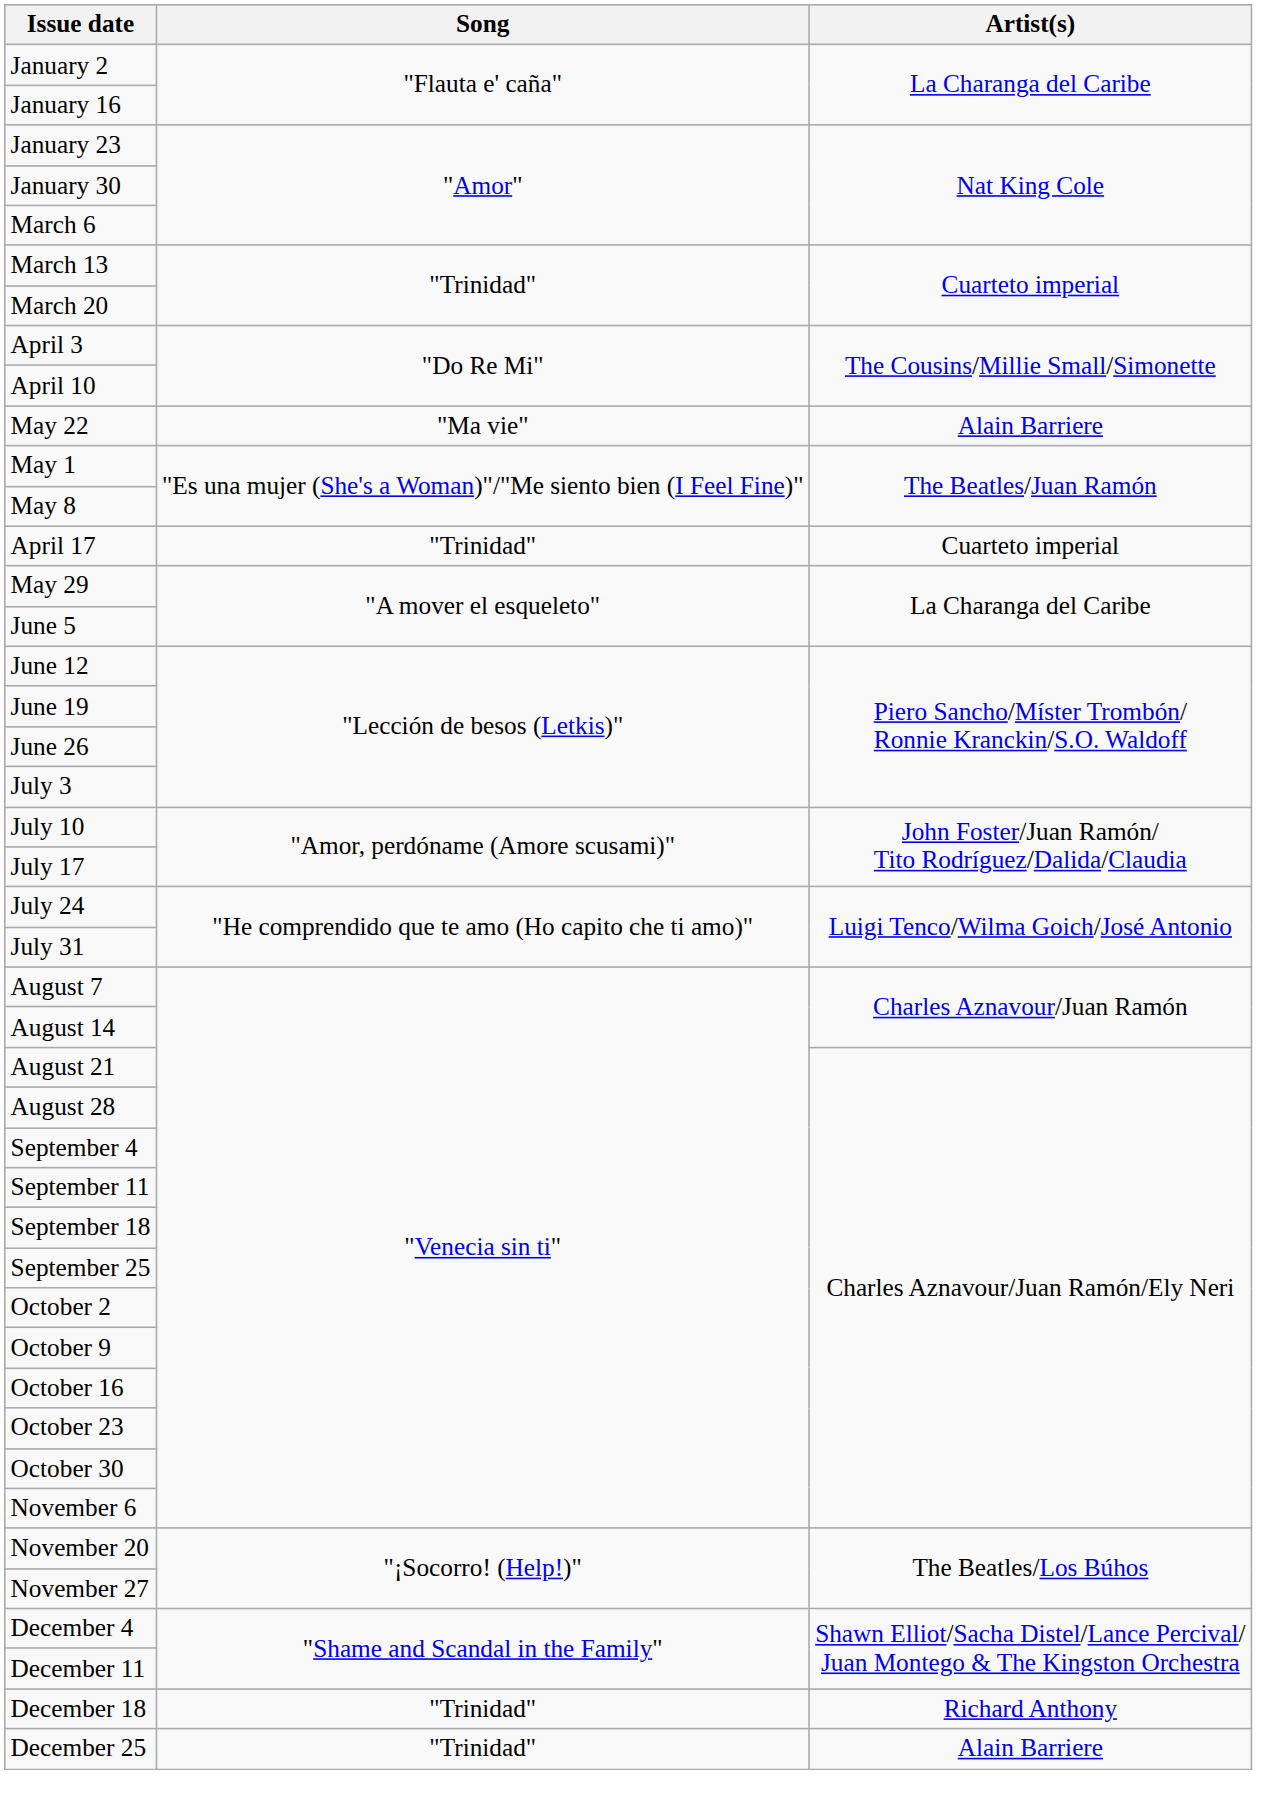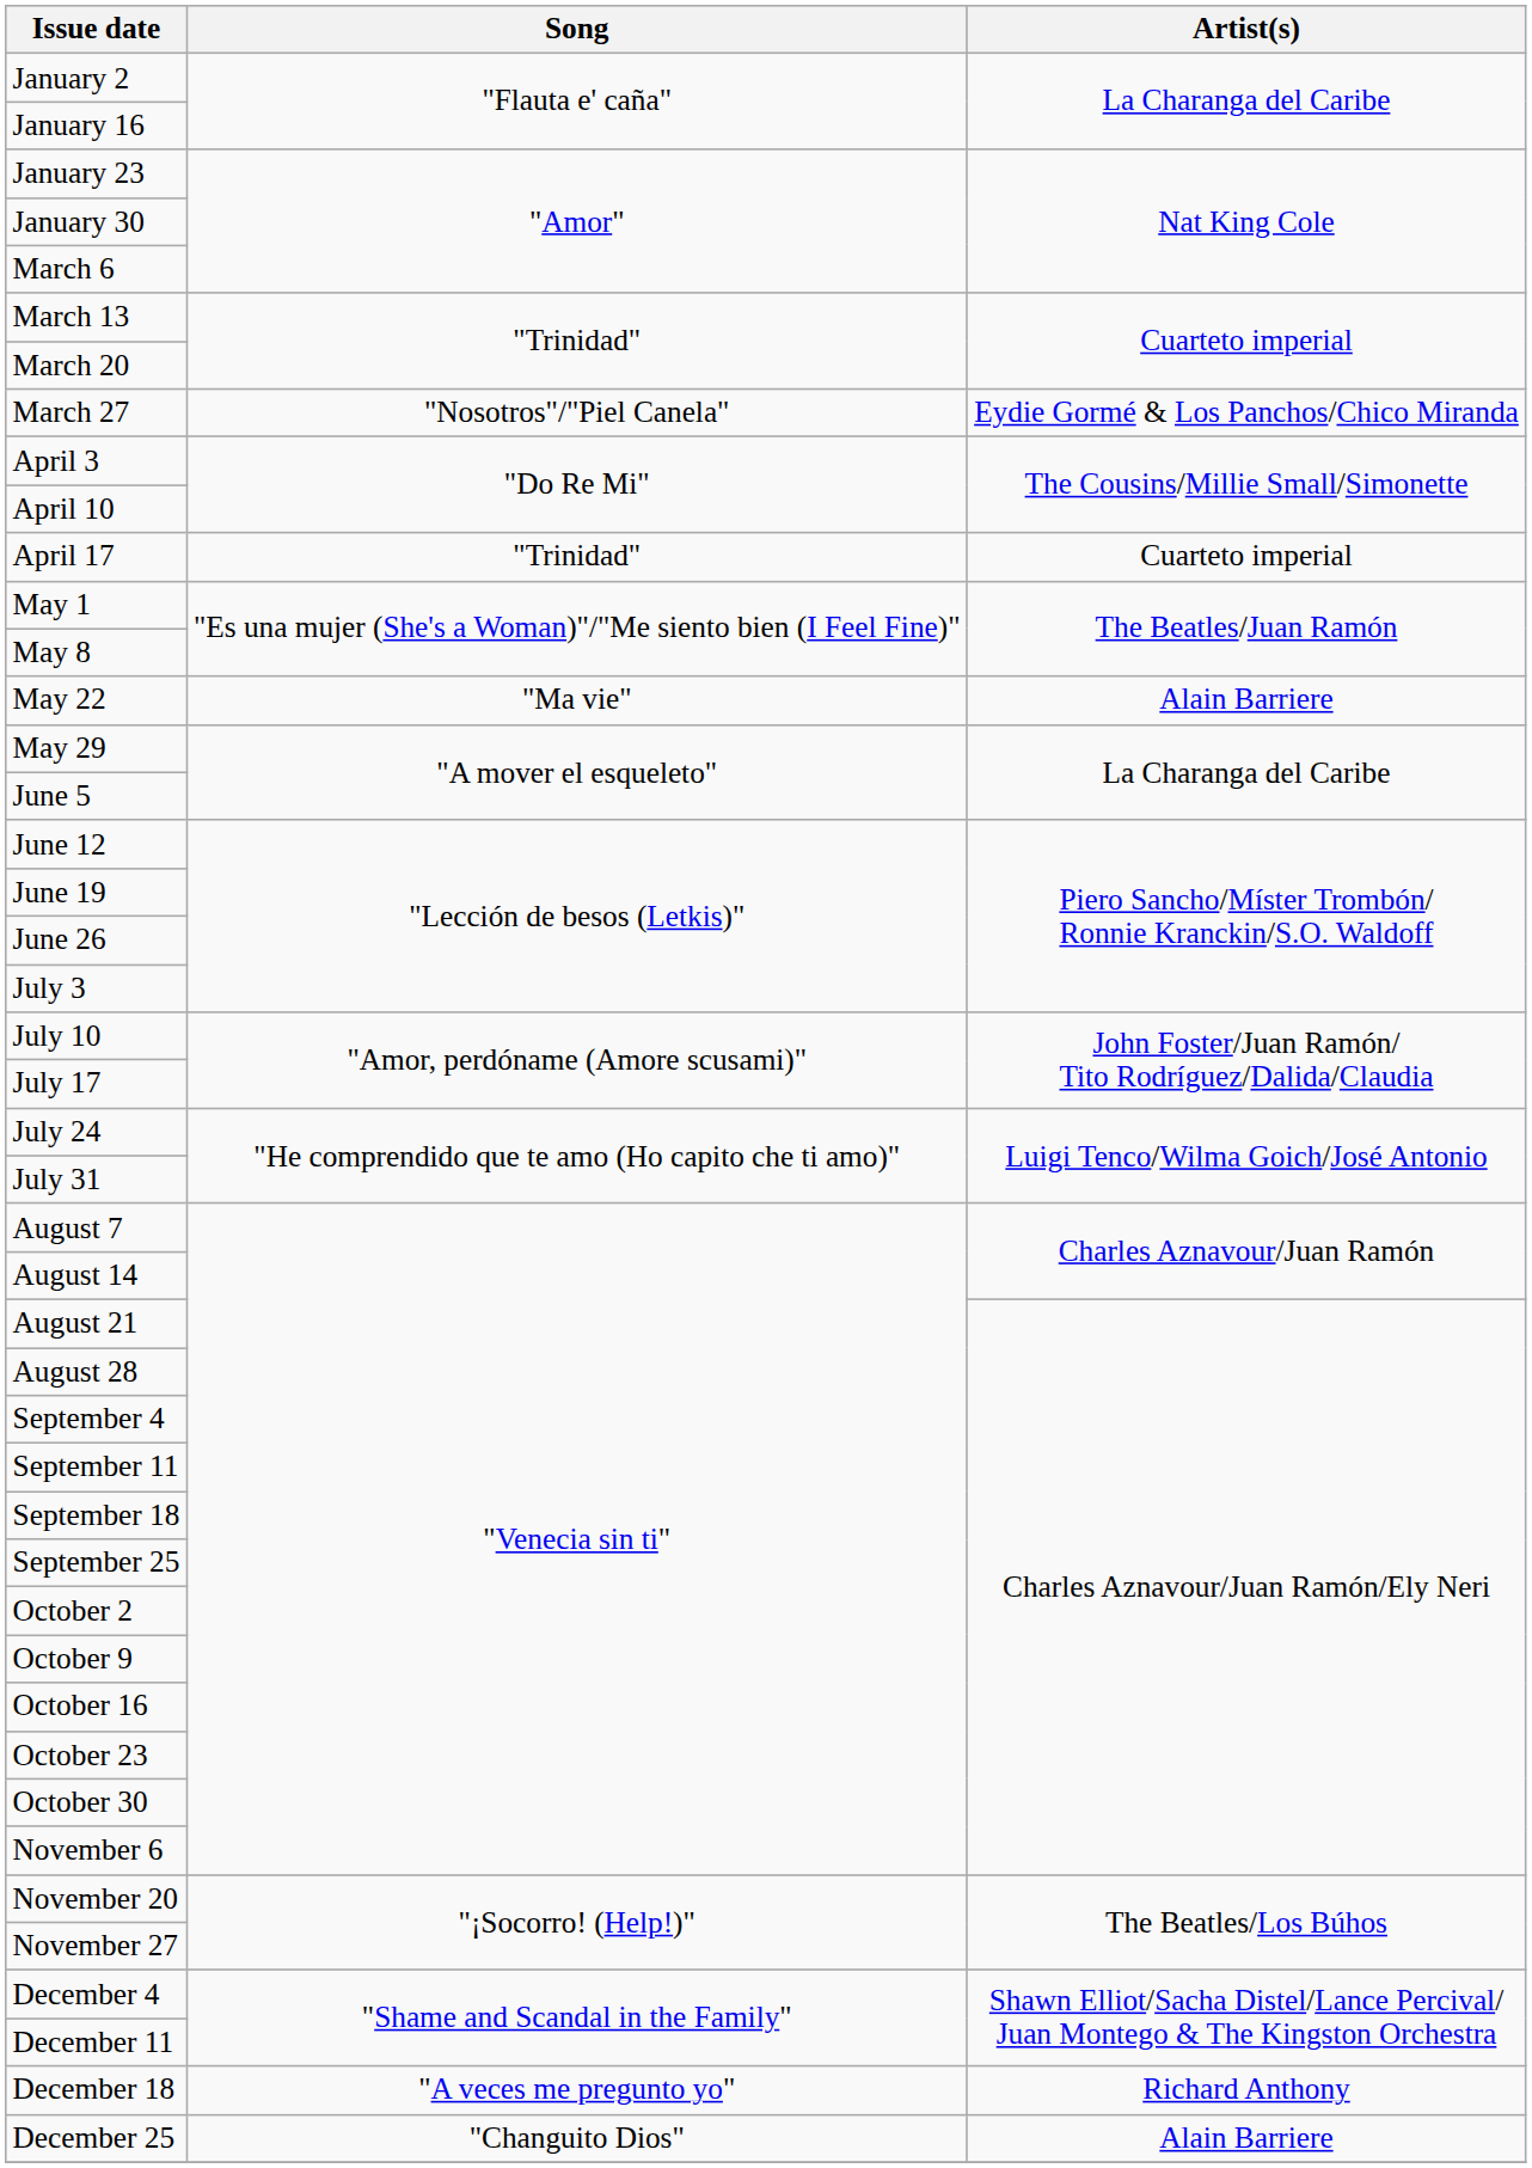+ row: March 27 | "Nosotros"/"Piel Canela" | Eydie Gormé & Los Panchos/Chico Miranda
rows swapped: April 17 <-> May 22
December 18 | Song: "Trinidad" -> "A veces me pregunto yo"
December 25 | Song: "Trinidad" -> "Changuito Dios"
